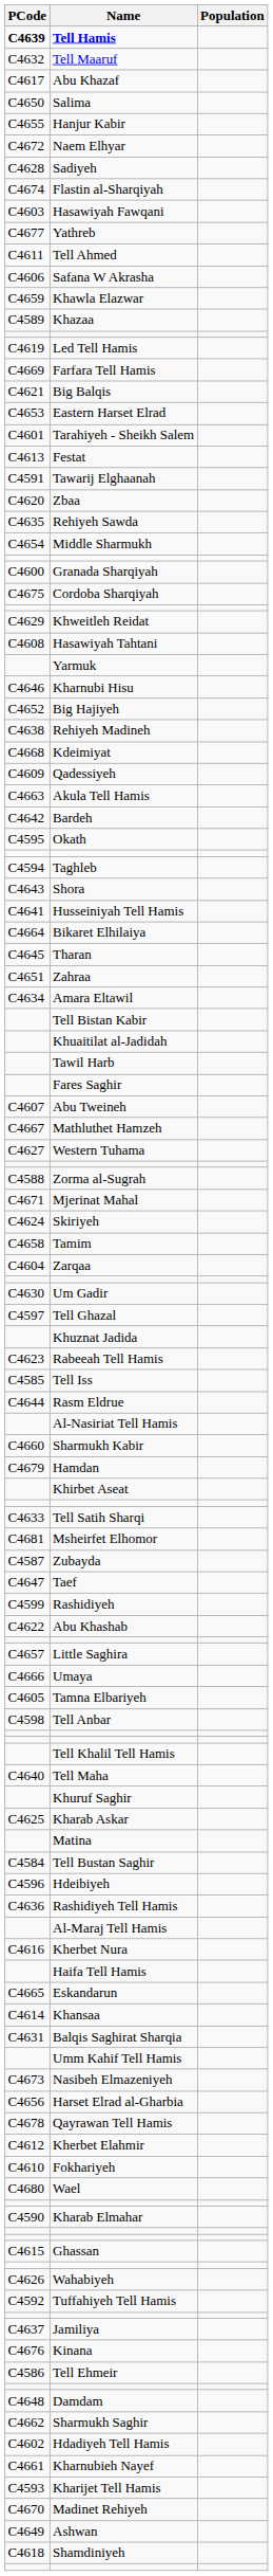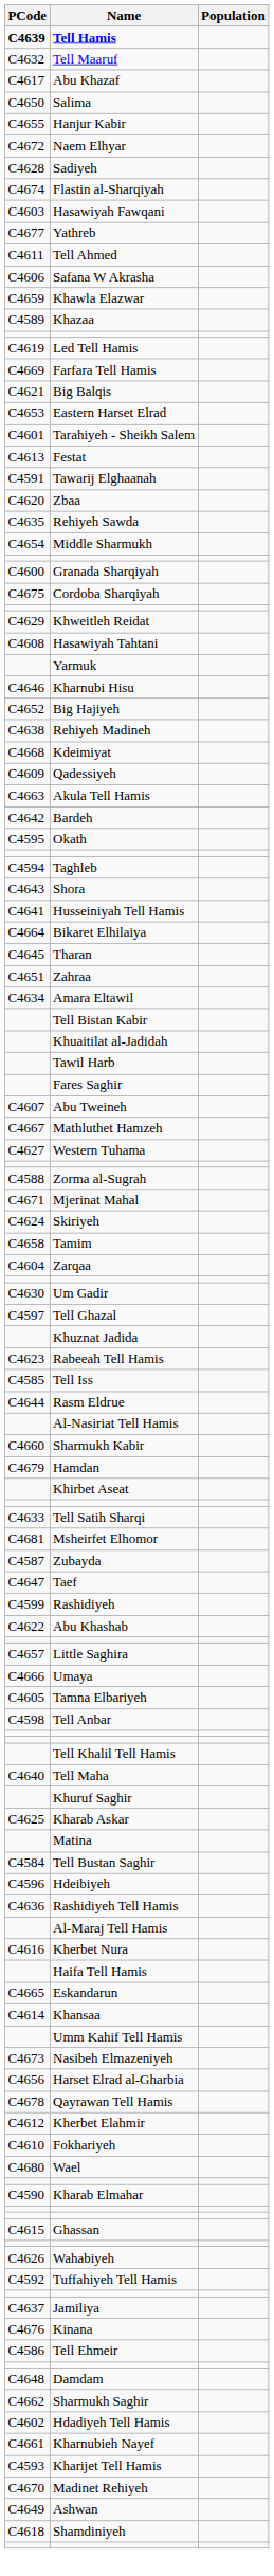- row: C4631 | Balqis Saghirat Sharqia
